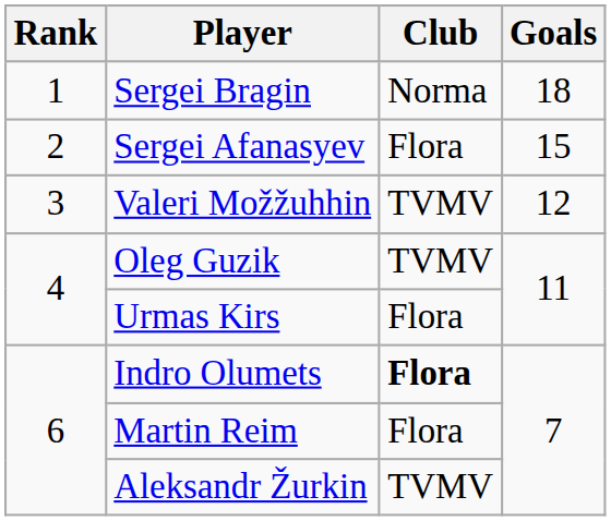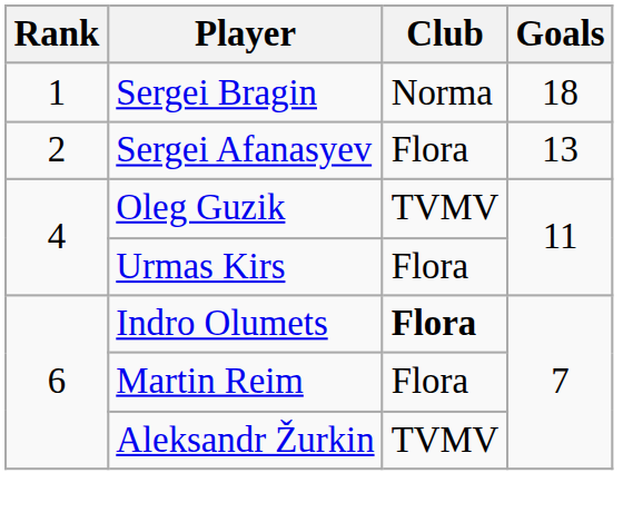Sergei Afanasyev | Goals: 15 -> 13
- row: 3 | Valeri Možžuhhin | TVMV | 12
